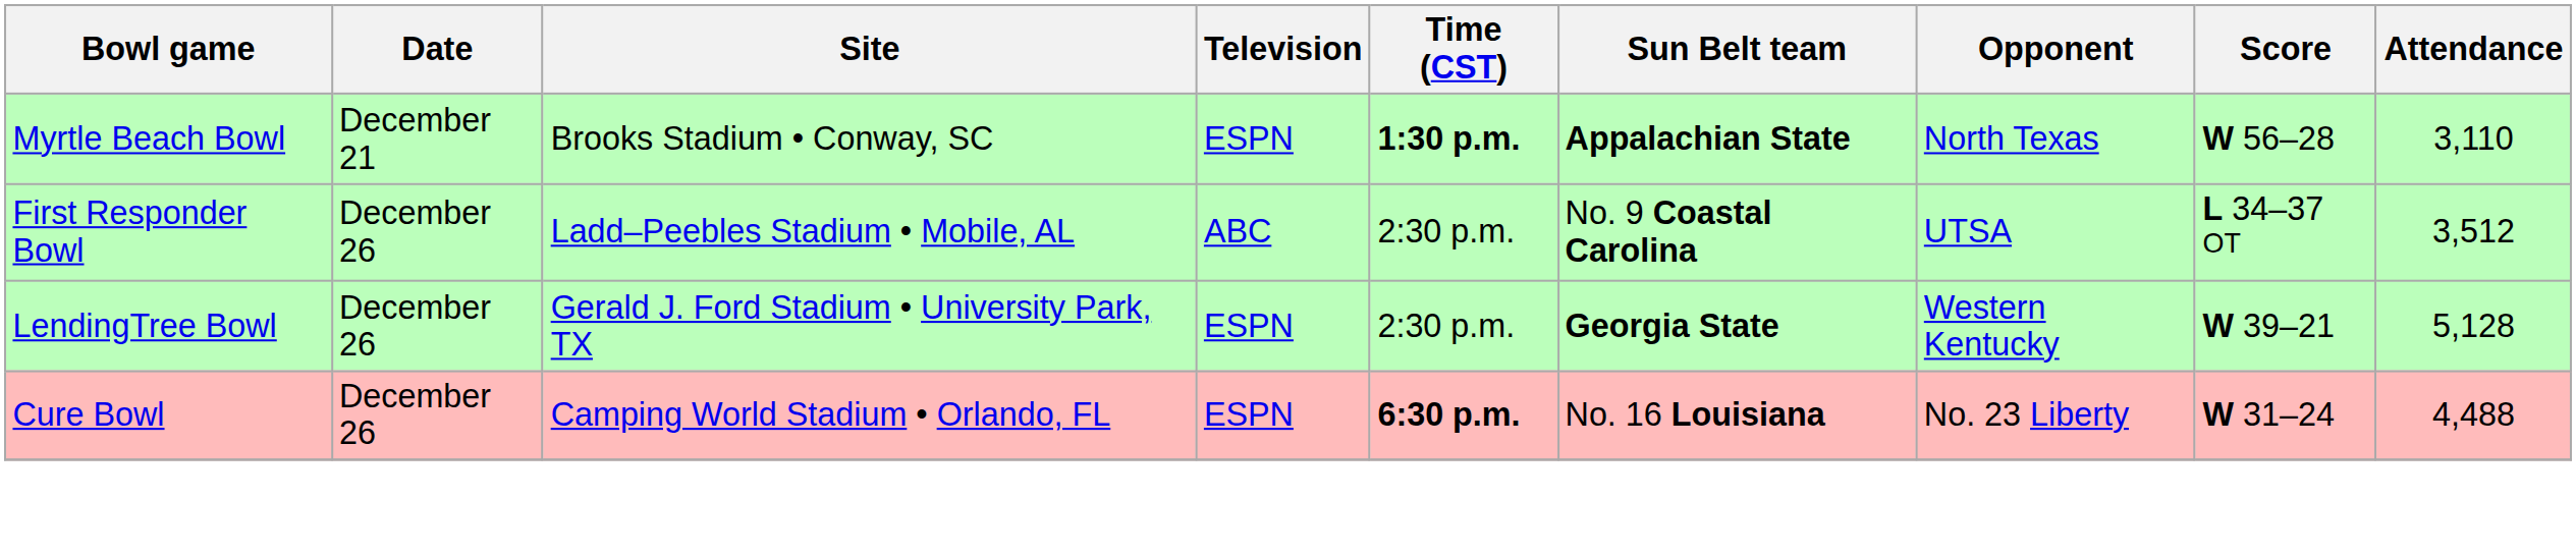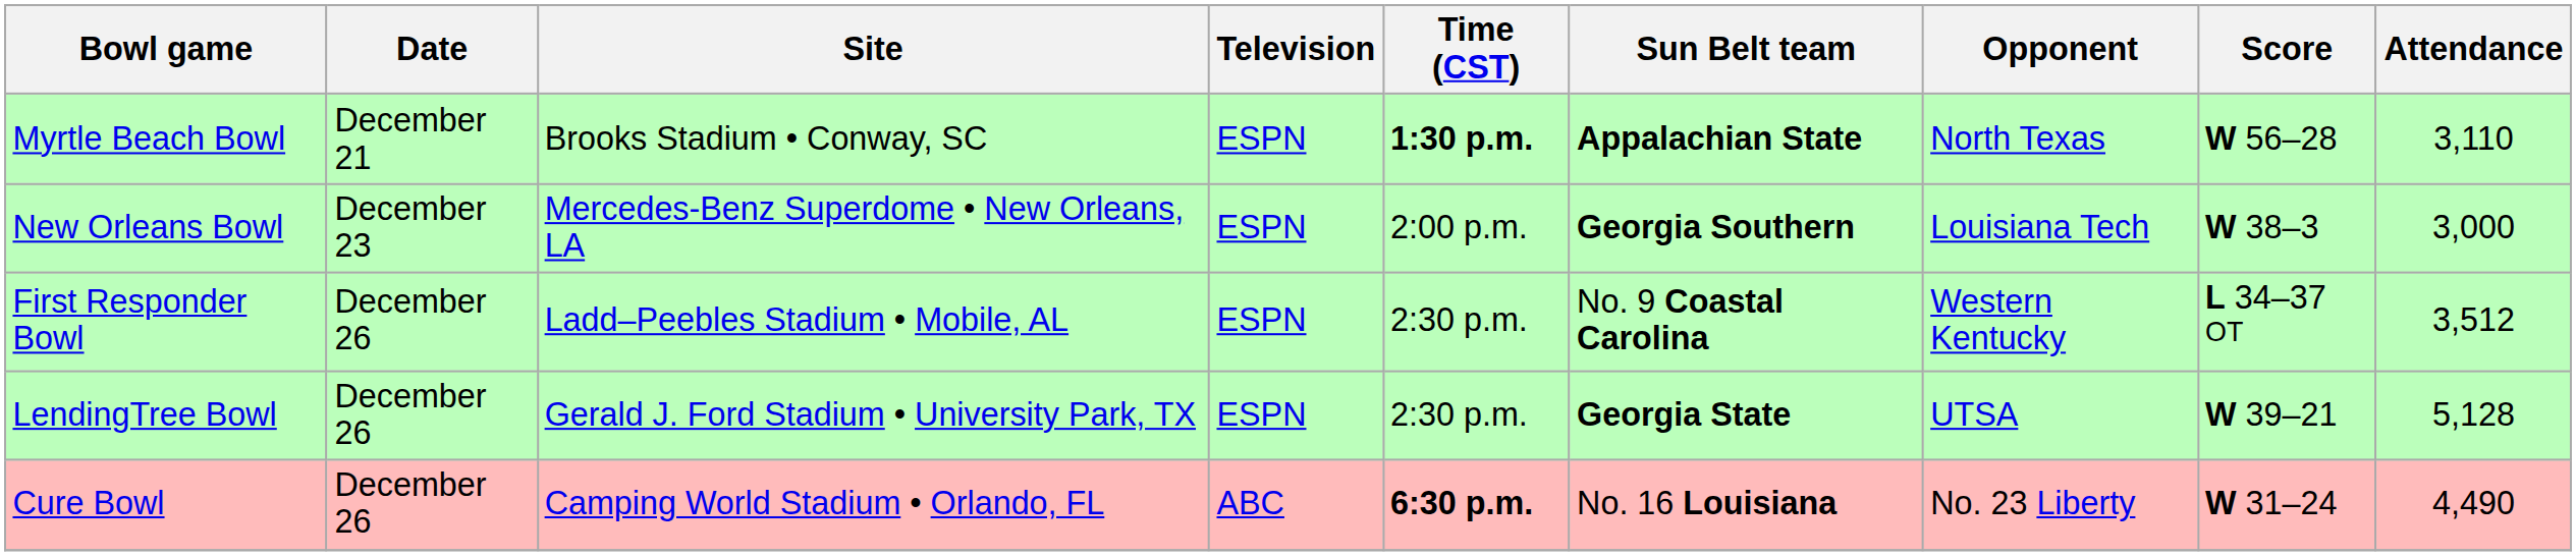+ row: New Orleans Bowl | December 23 | Mercedes-Benz Superdome • New Orleans, LA | ESPN | 2:00 p.m. | Georgia Southern | Louisiana Tech | W 38–3 | 3,000
First Responder Bowl | Television: ABC -> ESPN
First Responder Bowl | Opponent: UTSA -> Western Kentucky
LendingTree Bowl | Opponent: Western Kentucky -> UTSA
Cure Bowl | Television: ESPN -> ABC
Cure Bowl | Attendance: 4,488 -> 4,490
